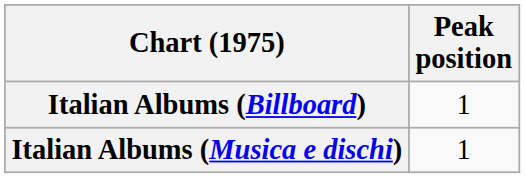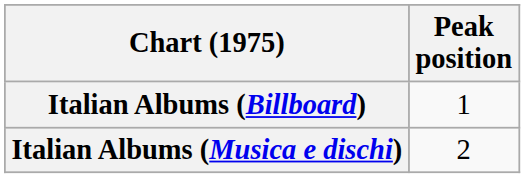Italian Albums (Musica e dischi) | Peak position: 1 -> 2
